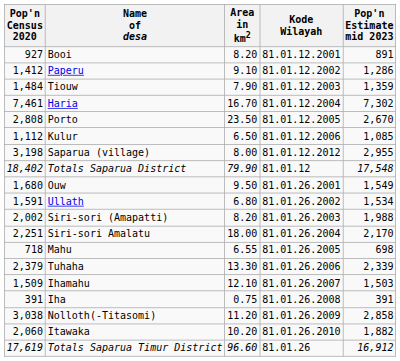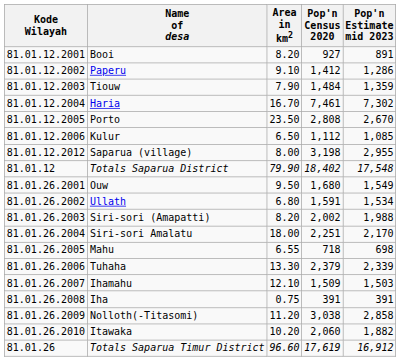columns swapped: Kode Wilayah <-> Pop'n Census 2020
